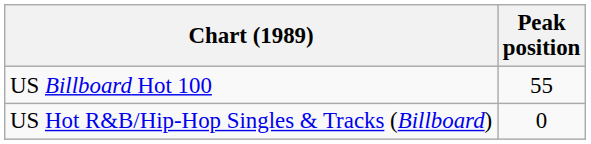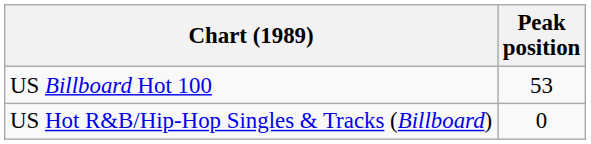US Billboard Hot 100 | Peak position: 55 -> 53
